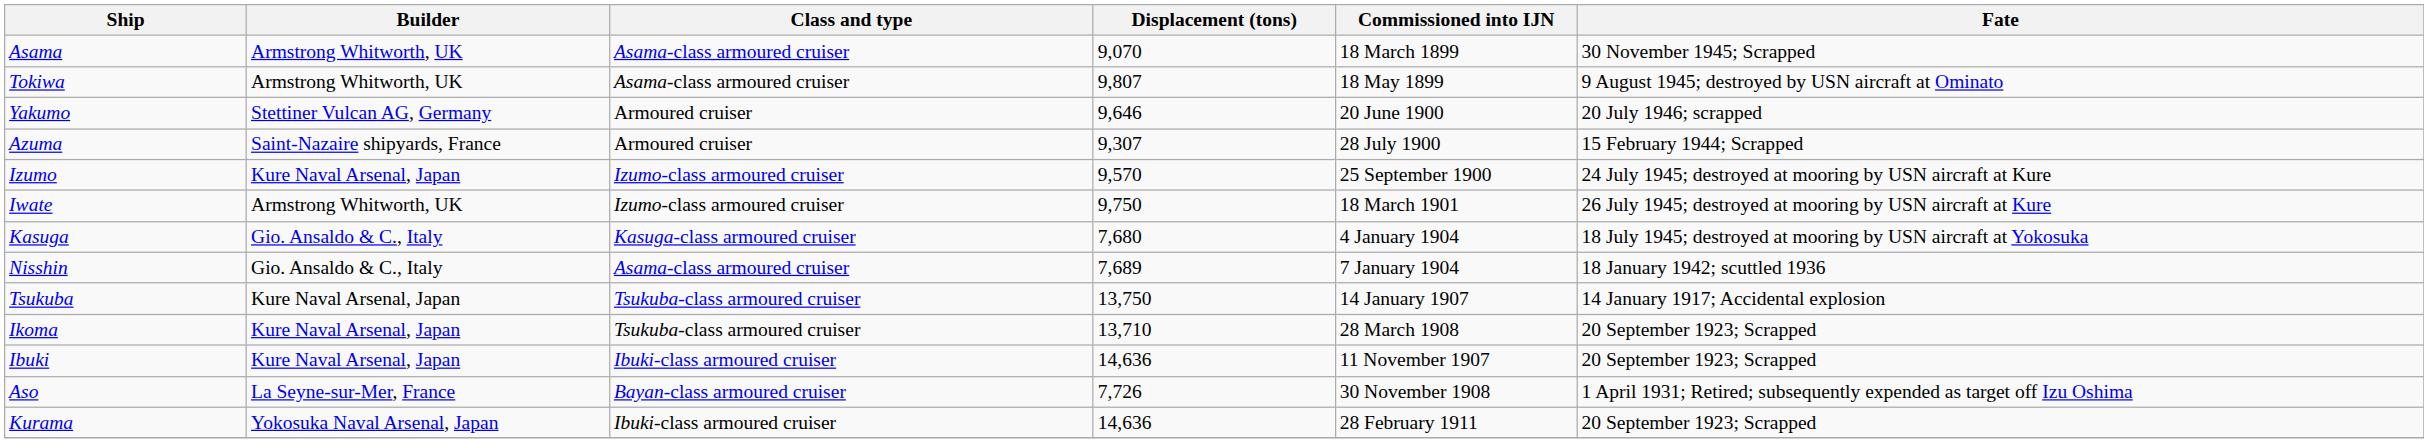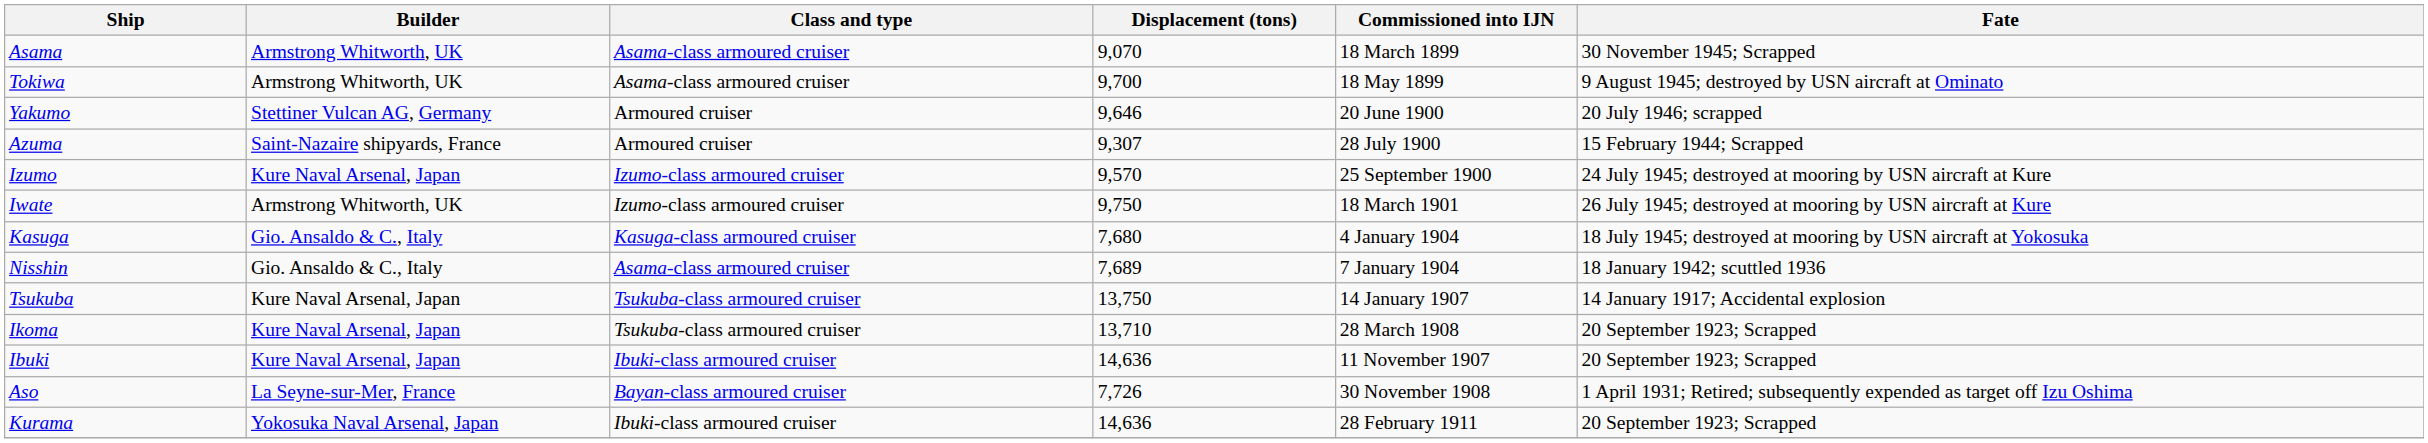Tokiwa | Displacement (tons): 9,807 -> 9,700
